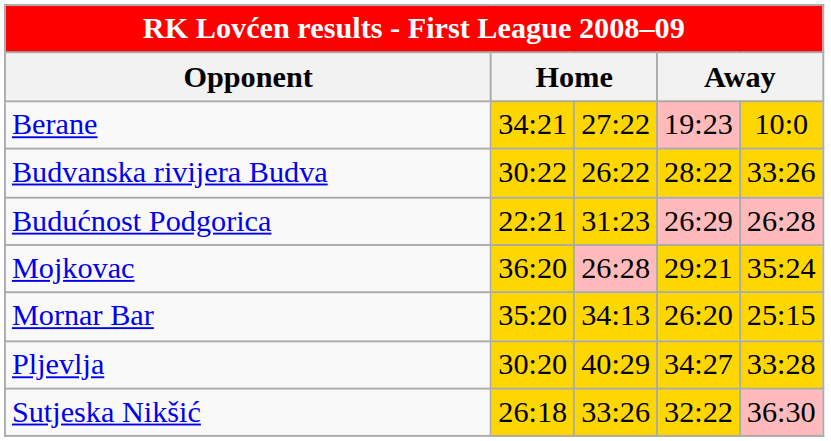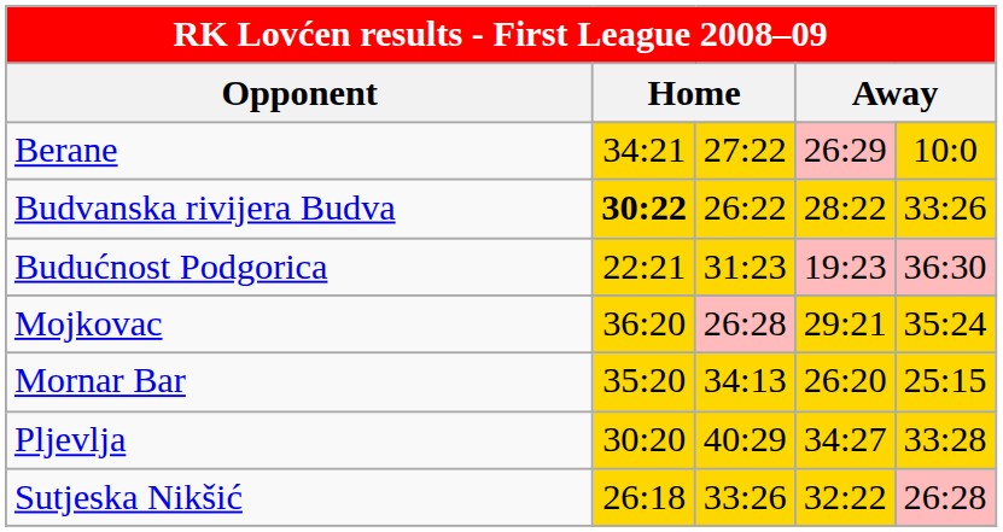Berane | column 4: 19:23 -> 26:29
Budvanska rivijera Budva | column 2: normal -> bold
Budućnost Podgorica | column 4: 26:29 -> 19:23
Budućnost Podgorica | column 5: 26:28 -> 36:30
Sutjeska Nikšić | column 5: 36:30 -> 26:28
